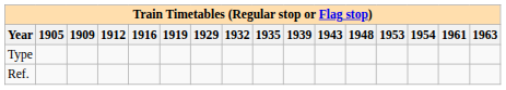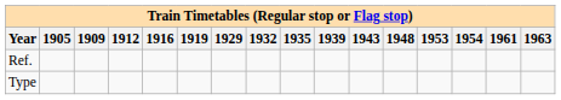rows swapped: Ref. <-> Type
